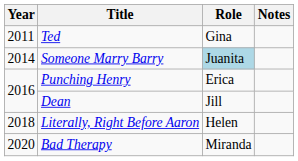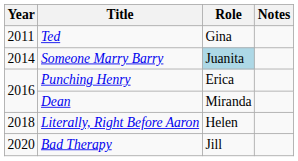Dean | Role: Jill -> Miranda
Bad Therapy | Role: Miranda -> Jill
